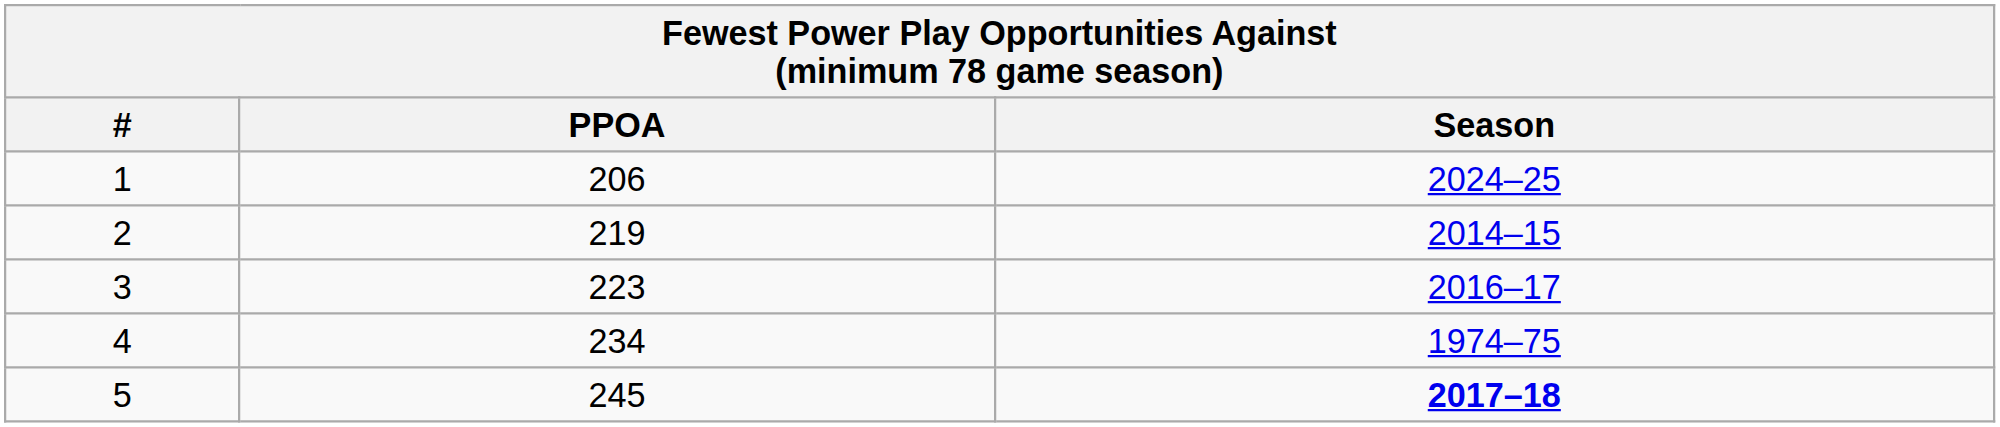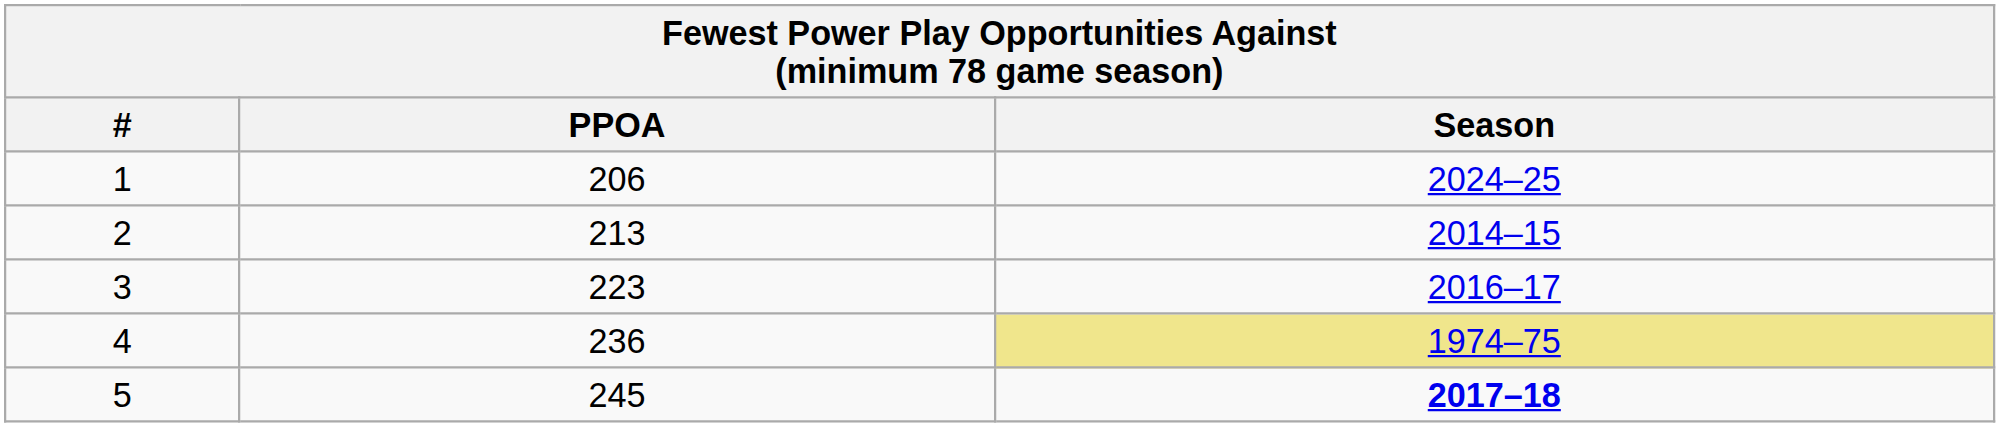2 | PPOA: 219 -> 213
4 | PPOA: 234 -> 236
4 | Season: no background -> khaki background
